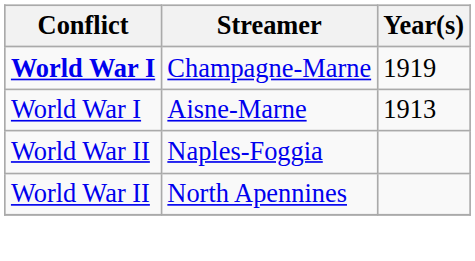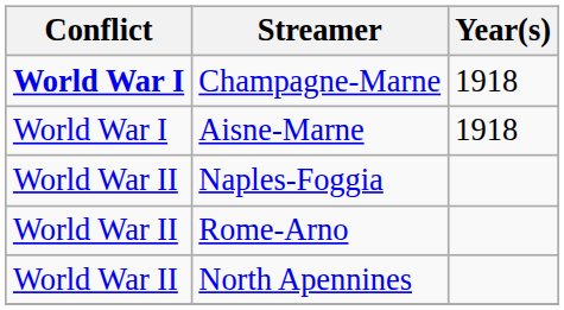Champagne-Marne | Year(s): 1919 -> 1918
Aisne-Marne | Year(s): 1913 -> 1918
+ row: World War II | Rome-Arno
